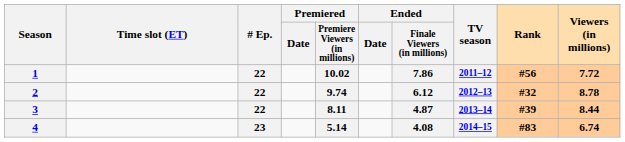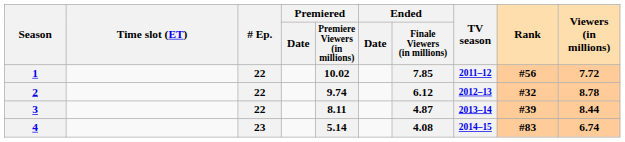1 | Ended / Finale Viewers (in millions): 7.86 -> 7.85
